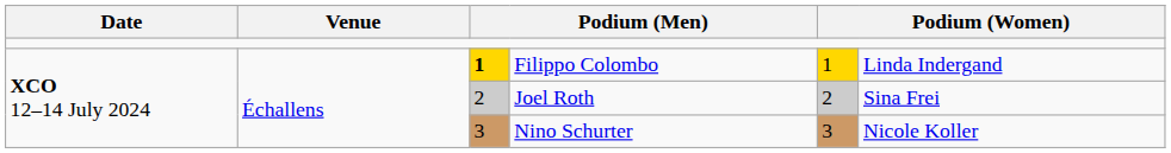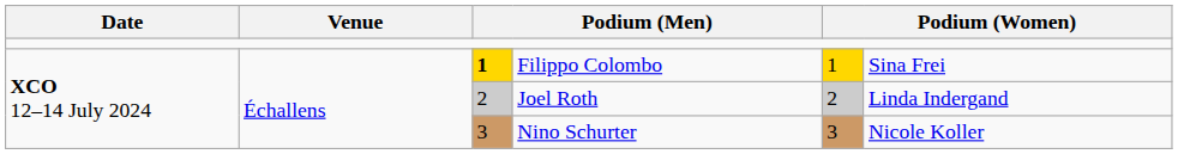Filippo Colombo | column 6: Linda Indergand -> Sina Frei
Joel Roth | column 6: Sina Frei -> Linda Indergand
